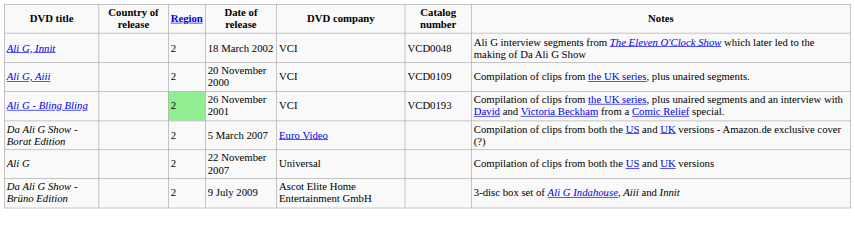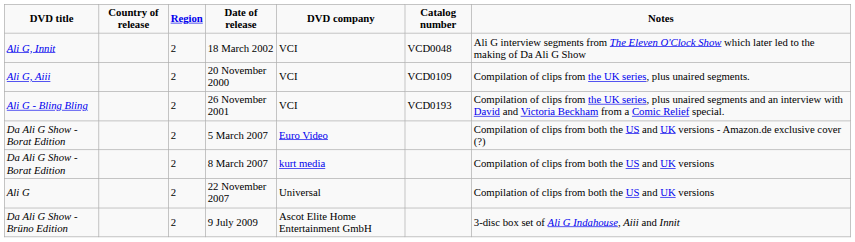26 November 2001 | Region: lightgreen background -> no background
+ row: Da Ali G Show - Borat Edition | 2 | 8 March 2007 | kurt media | Compilation of clips from both the US and UK versions
